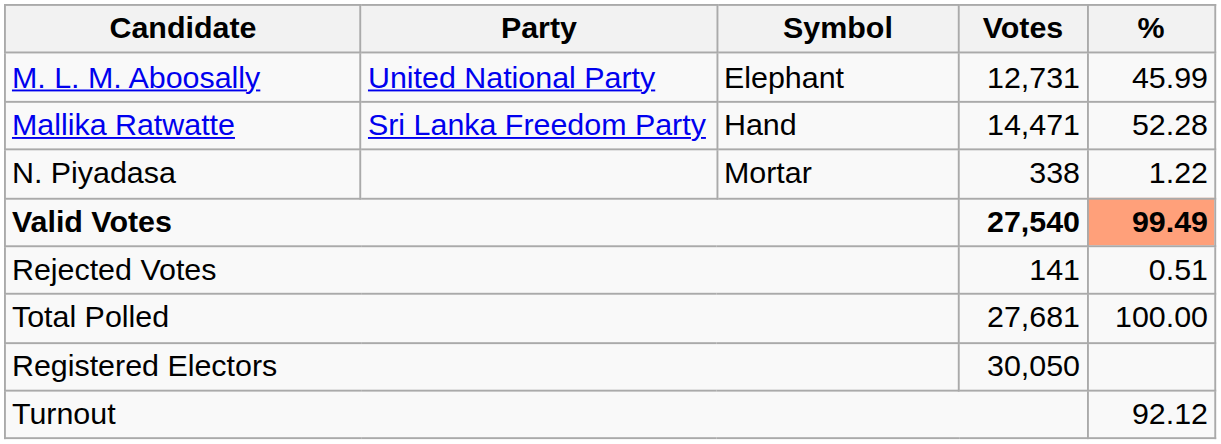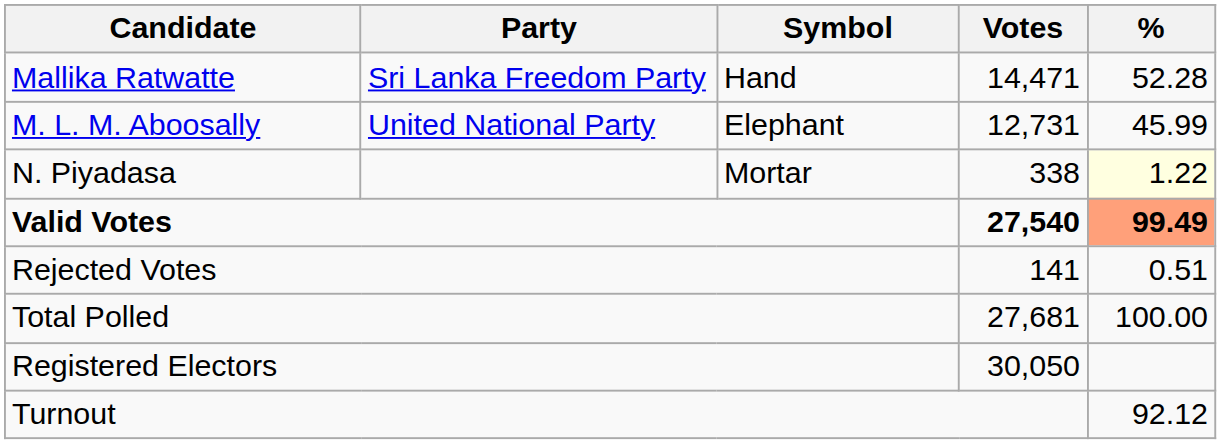rows swapped: Mallika Ratwatte <-> M. L. M. Aboosally
N. Piyadasa | %: no background -> lightyellow background
